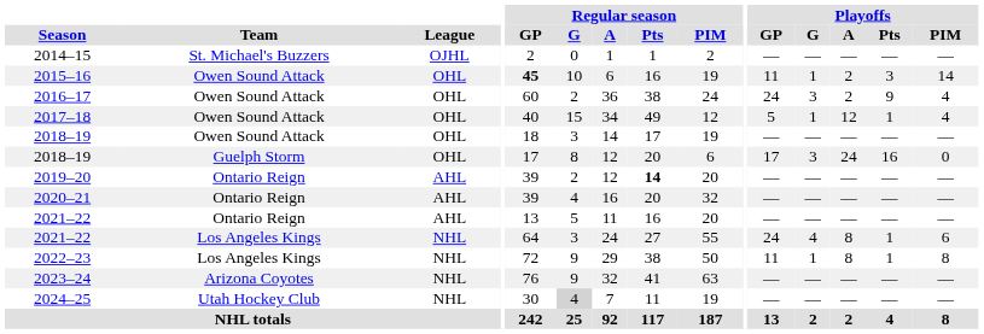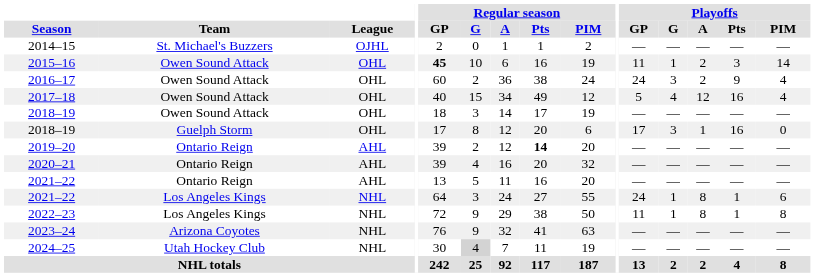2017–18 | Playoffs / G: 1 -> 4
2017–18 | Playoffs / Pts: 1 -> 16
2018–19 / Guelph Storm | Playoffs / A: 24 -> 1
2021–22 / Los Angeles Kings | Playoffs / G: 4 -> 1
